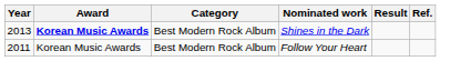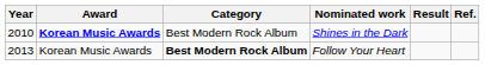Shines in the Dark | Year: 2013 -> 2010
Follow Your Heart | Year: 2011 -> 2013
Follow Your Heart | Category: normal -> bold
